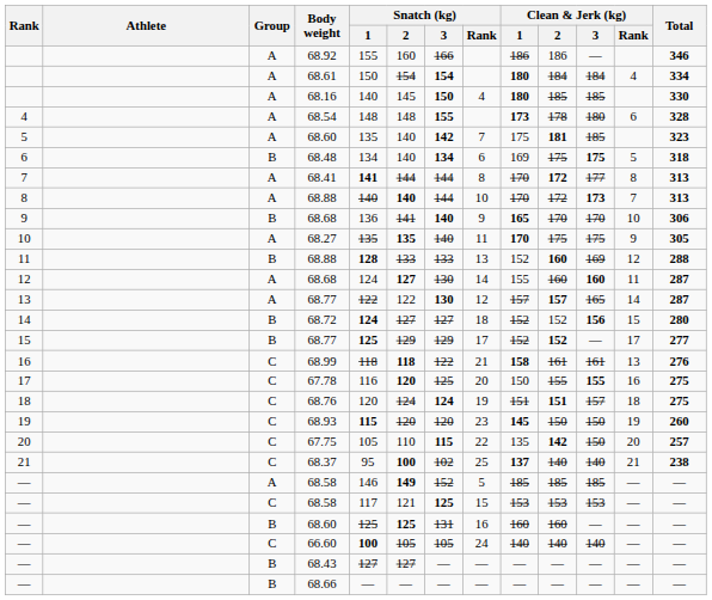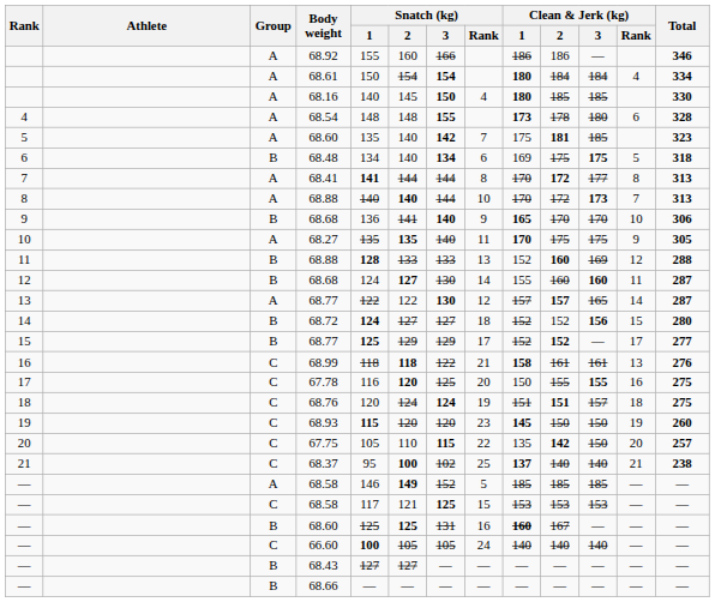12 / 68.68 | Group: A -> B
— / 68.60 | Clean & Jerk (kg) / 1: normal -> bold
— / 68.60 | Clean & Jerk (kg) / 2: 160 -> 167
